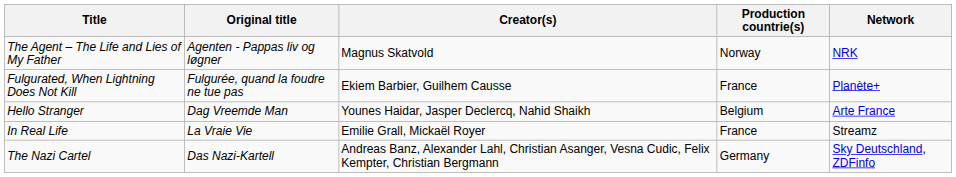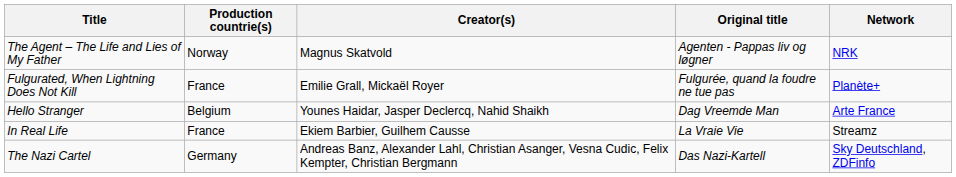columns swapped: Original title <-> Production countrie(s)
Fulgurated, When Lightning Does Not Kill | Creator(s): Ekiem Barbier, Guilhem Causse -> Emilie Grall, Mickaël Royer
In Real Life | Creator(s): Emilie Grall, Mickaël Royer -> Ekiem Barbier, Guilhem Causse
